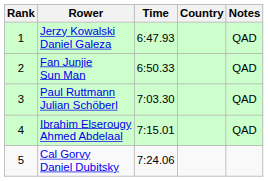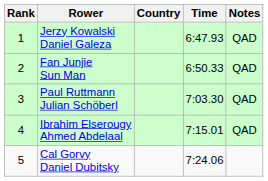columns swapped: Country <-> Time
